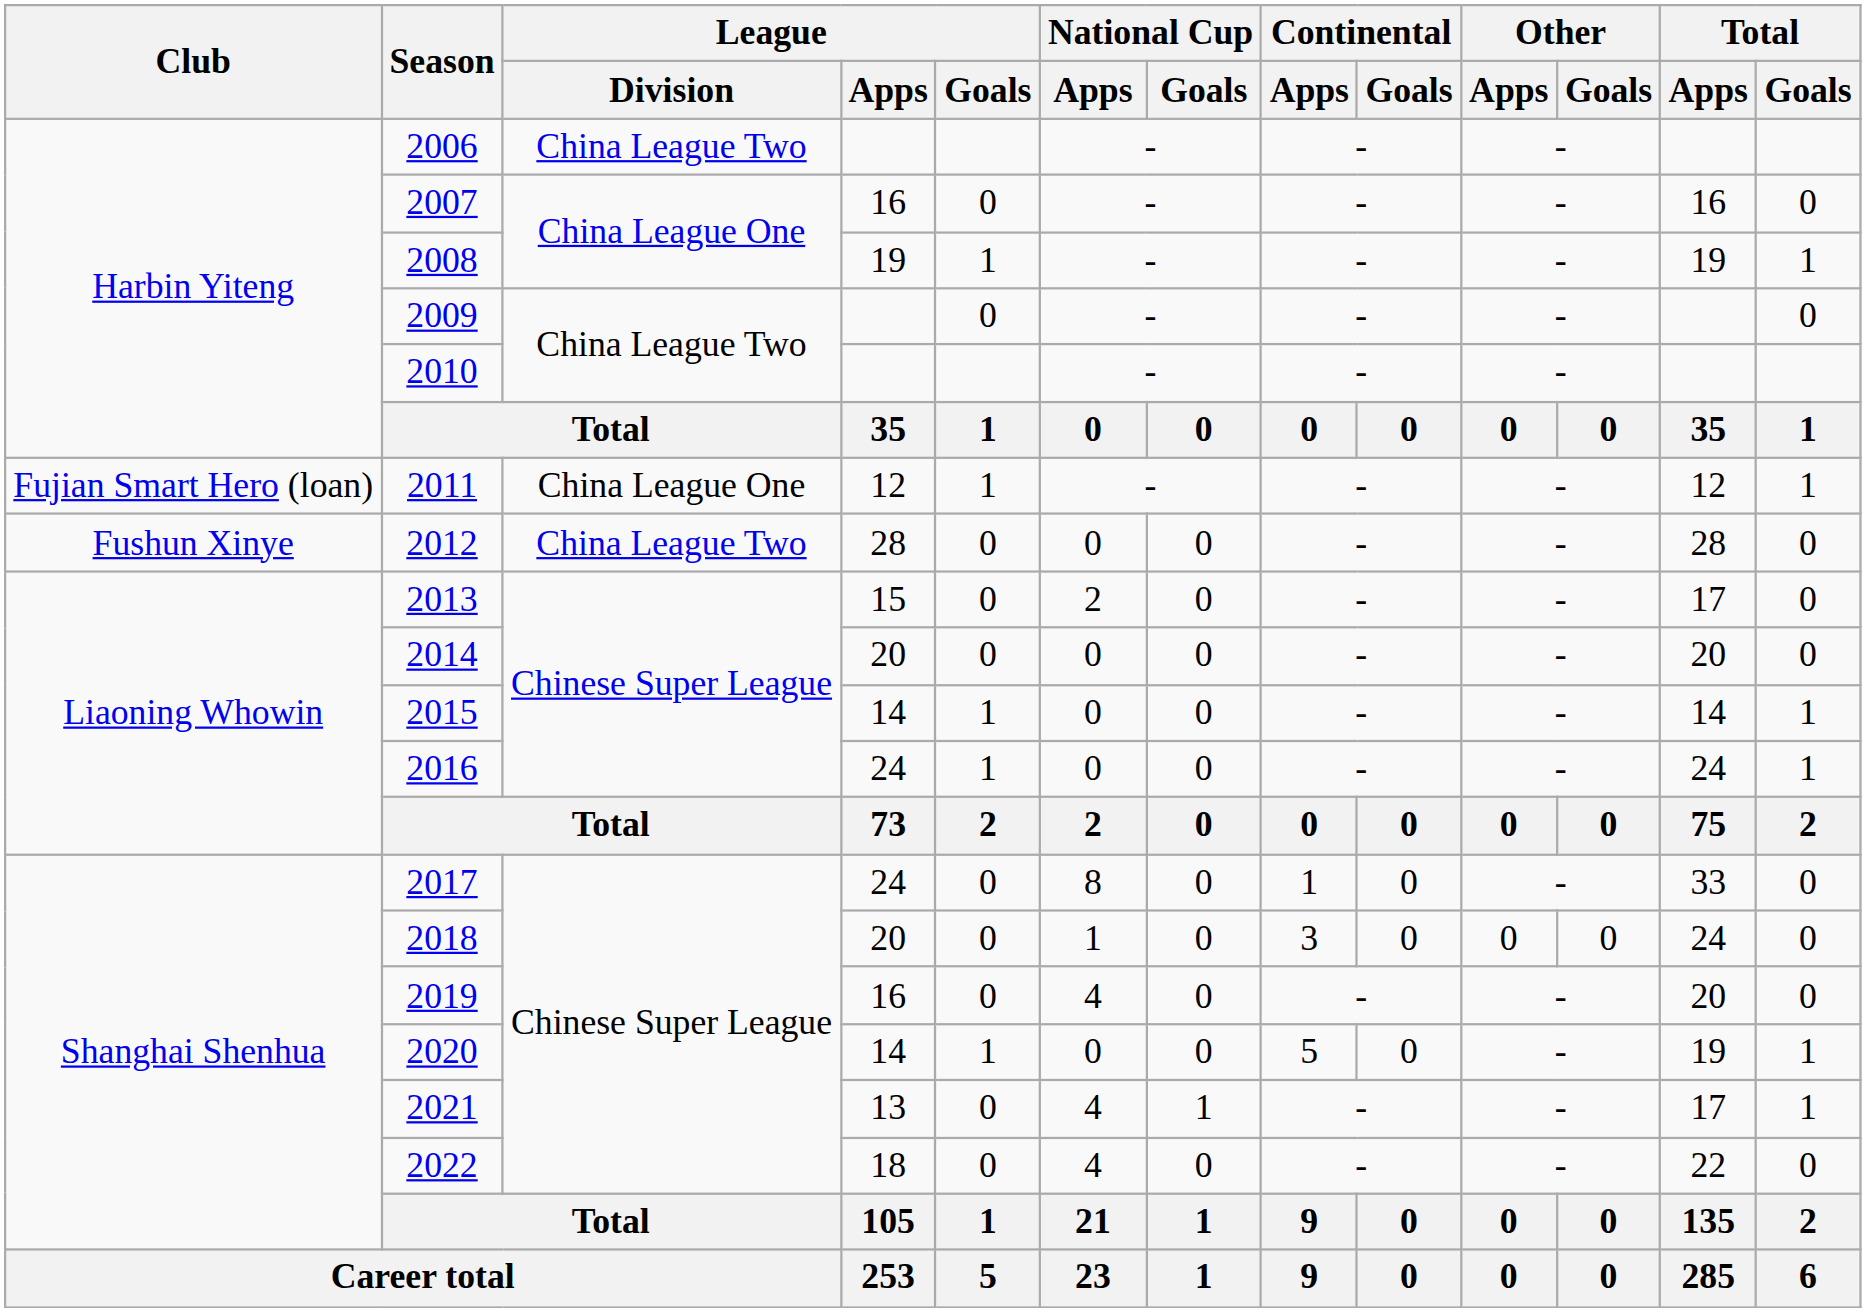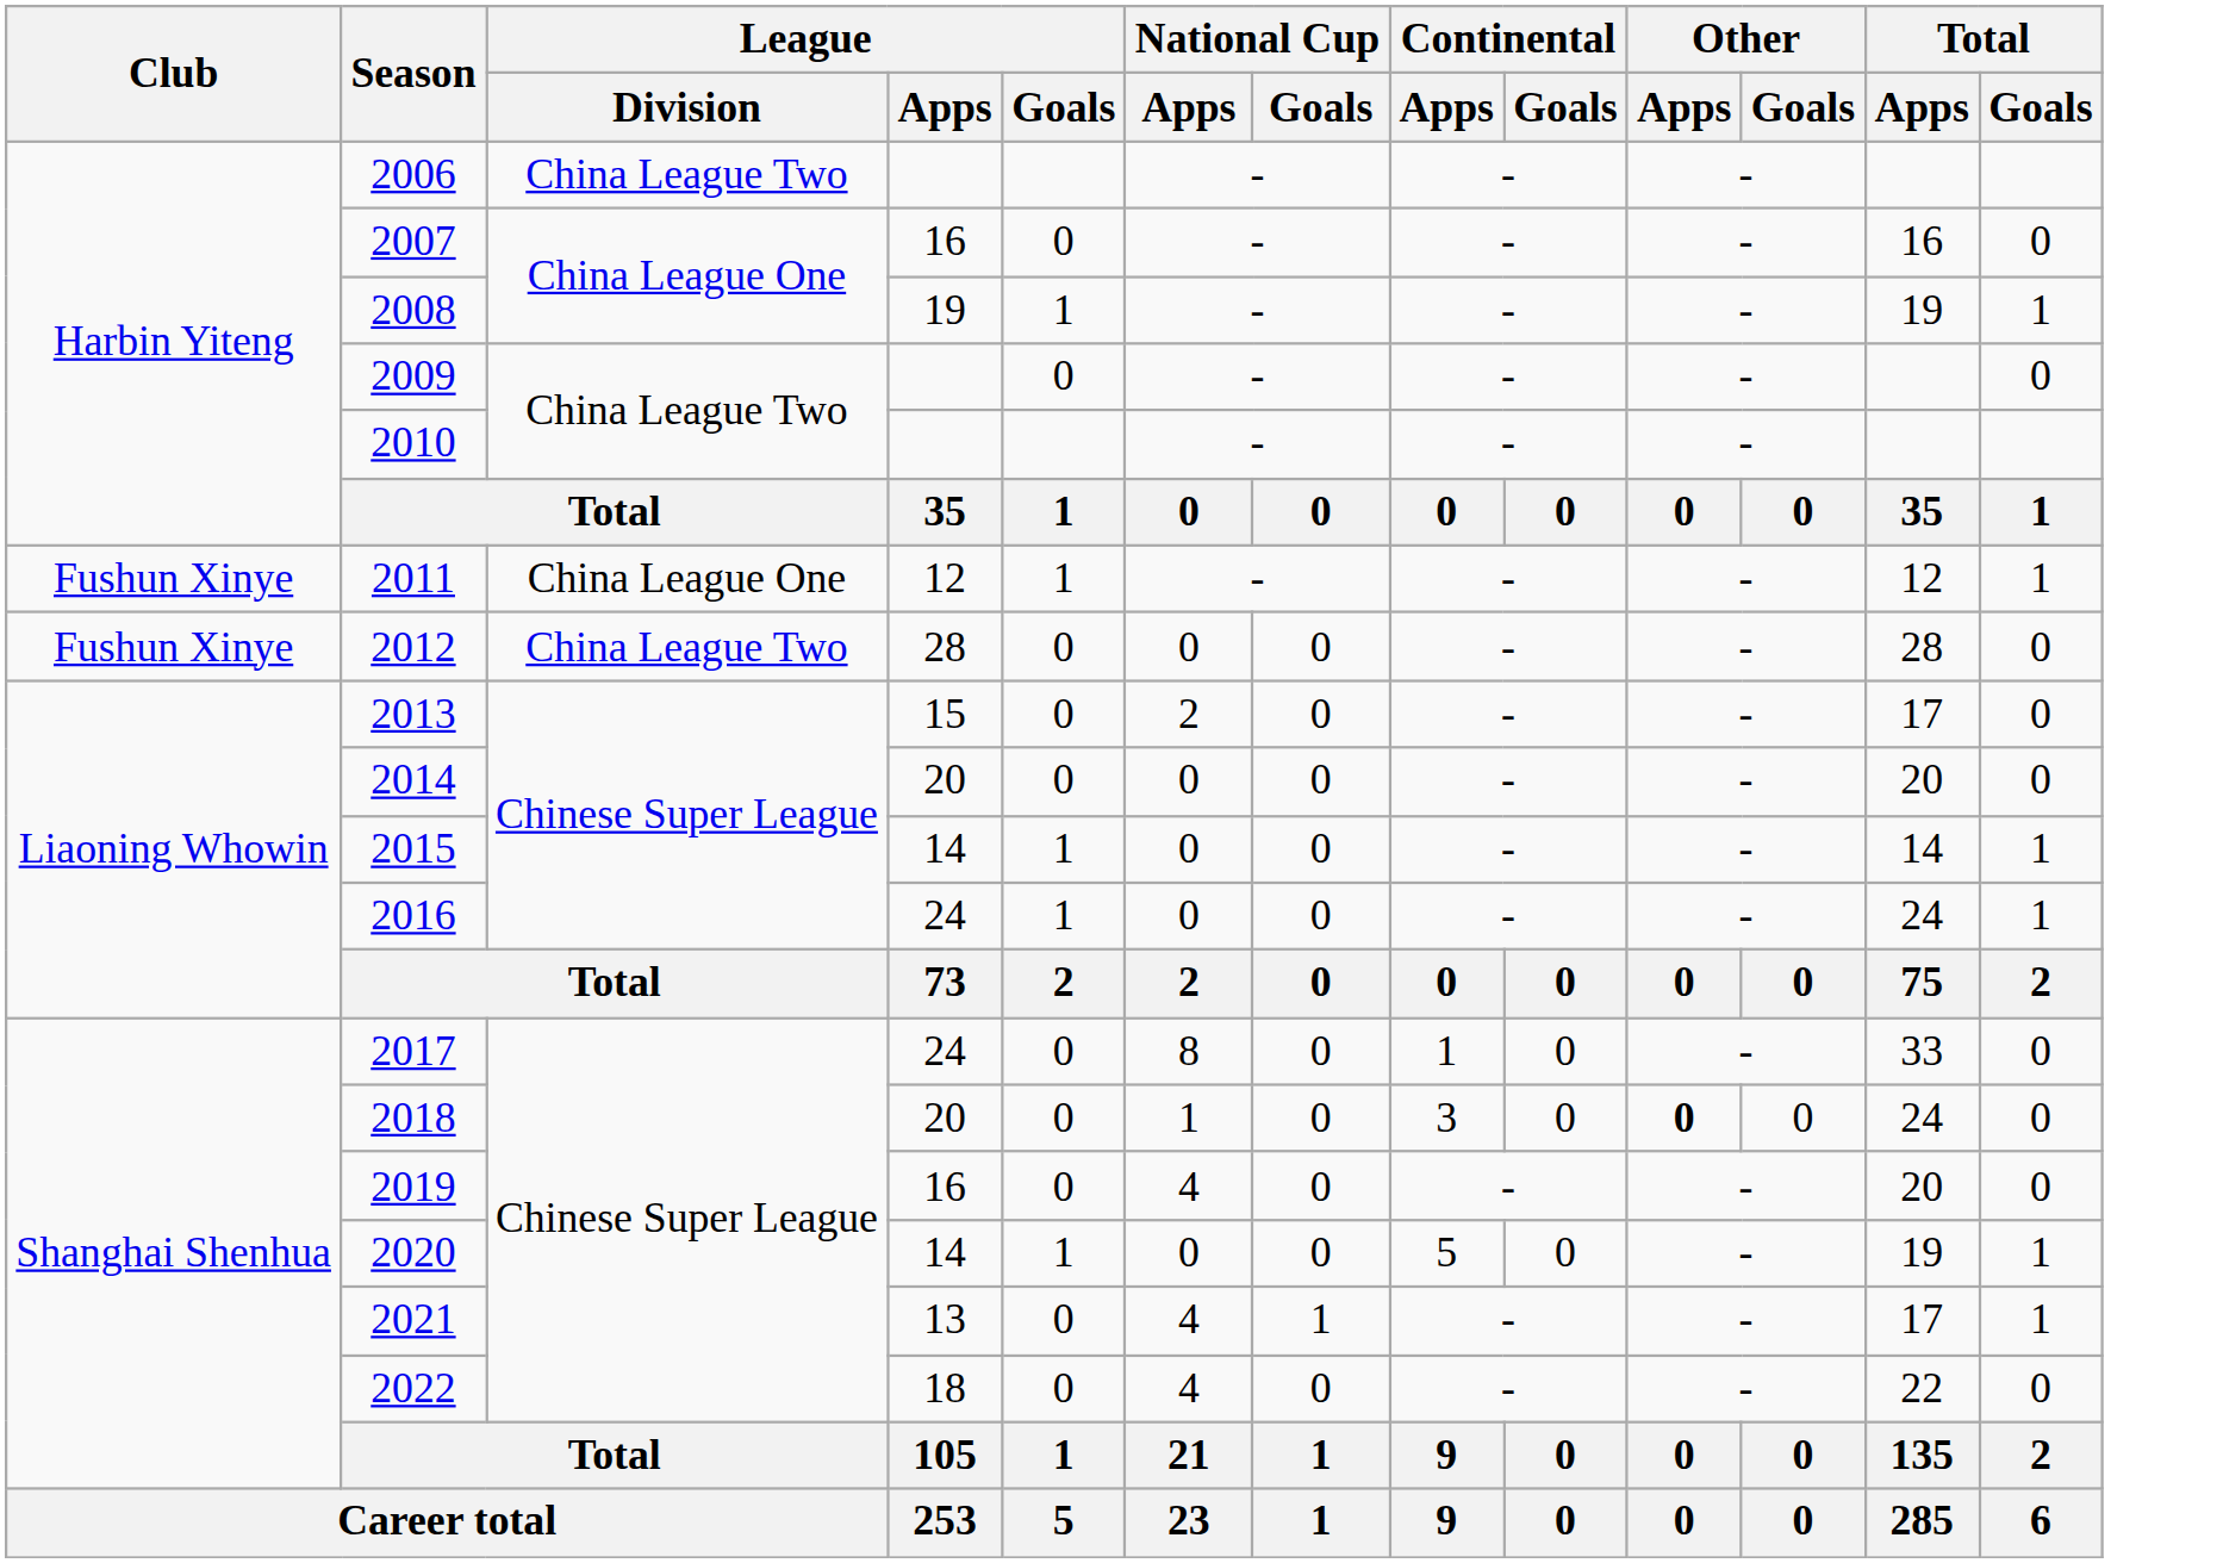2011 | Club: Fujian Smart Hero (loan) -> Fushun Xinye
2018 | Other / Apps: normal -> bold
